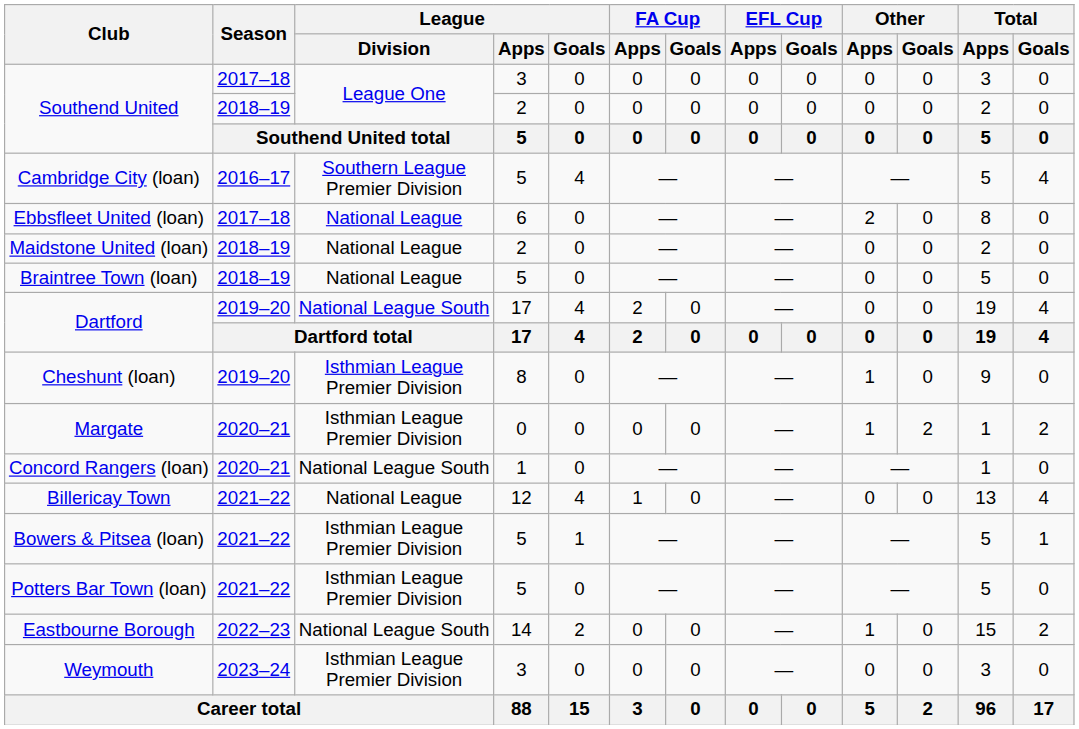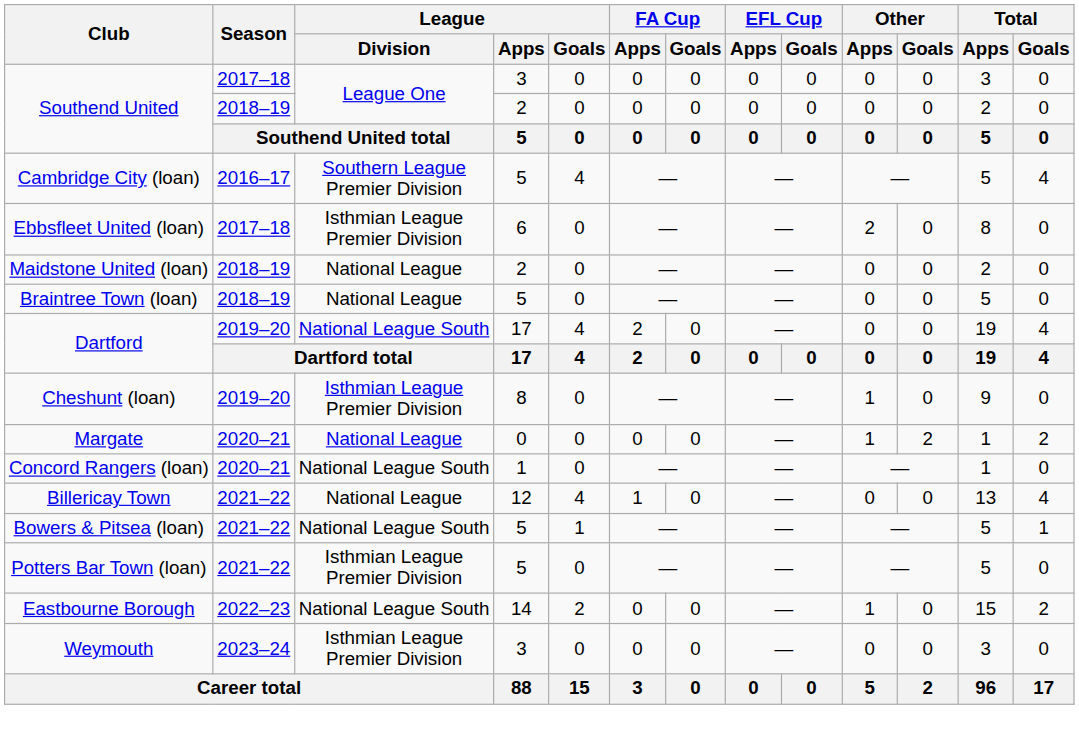Ebbsfleet United (loan) | League / Division: National League -> Isthmian League Premier Division
Margate | League / Division: Isthmian League Premier Division -> National League
Bowers & Pitsea (loan) | League / Division: Isthmian League Premier Division -> National League South
